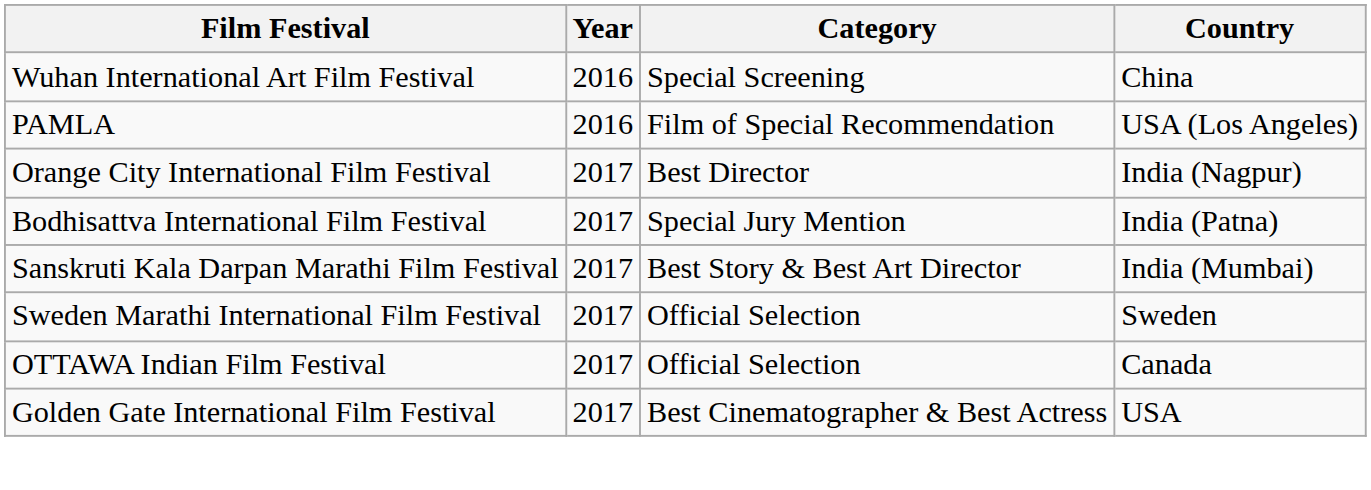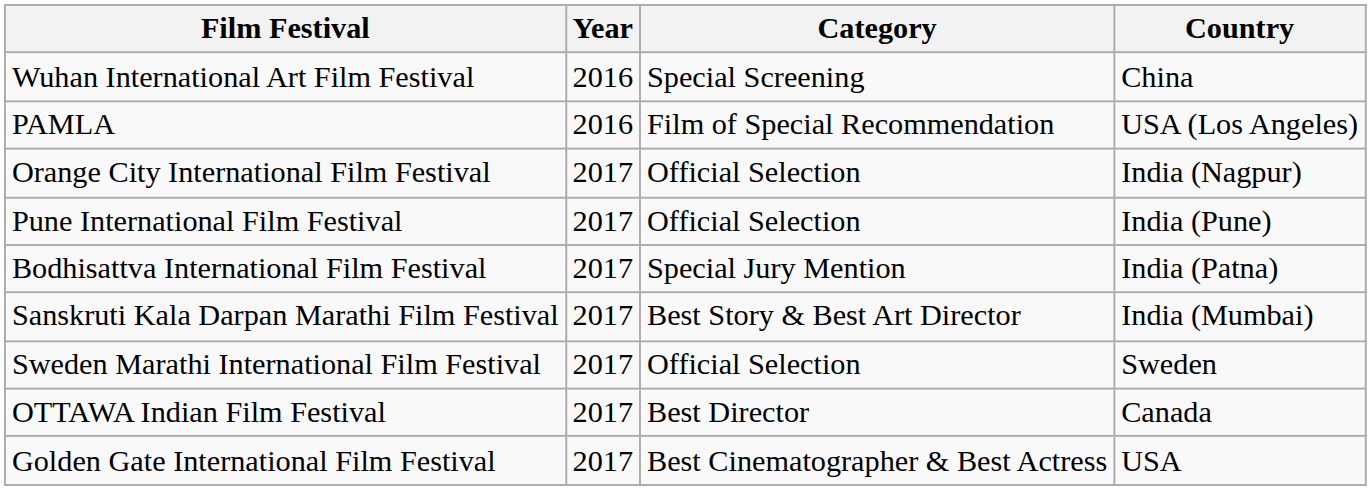Orange City International Film Festival | Category: Best Director -> Official Selection
+ row: Pune International Film Festival | 2017 | Official Selection | India (Pune)
OTTAWA Indian Film Festival | Category: Official Selection -> Best Director
